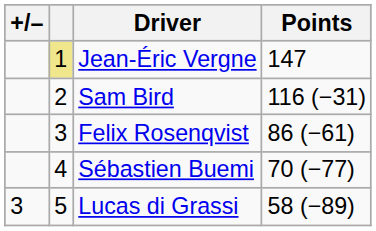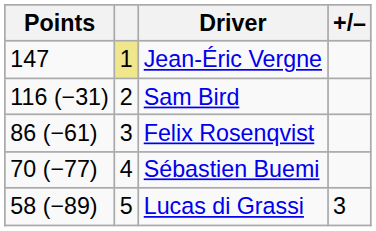columns swapped: +/– <-> Points
